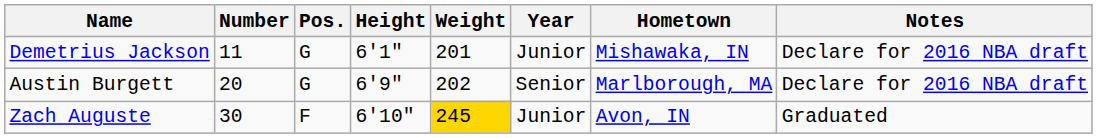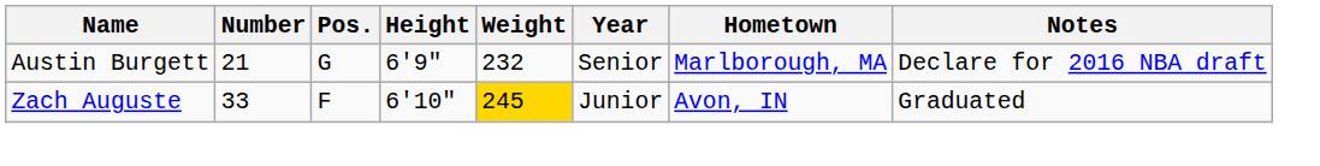- row: Demetrius Jackson | 11 | G | 6'1" | 201 | Junior | Mishawaka, IN | Declare for 2016 NBA draft
Austin Burgett | Number: 20 -> 21
Austin Burgett | Weight: 202 -> 232
Zach Auguste | Number: 30 -> 33
